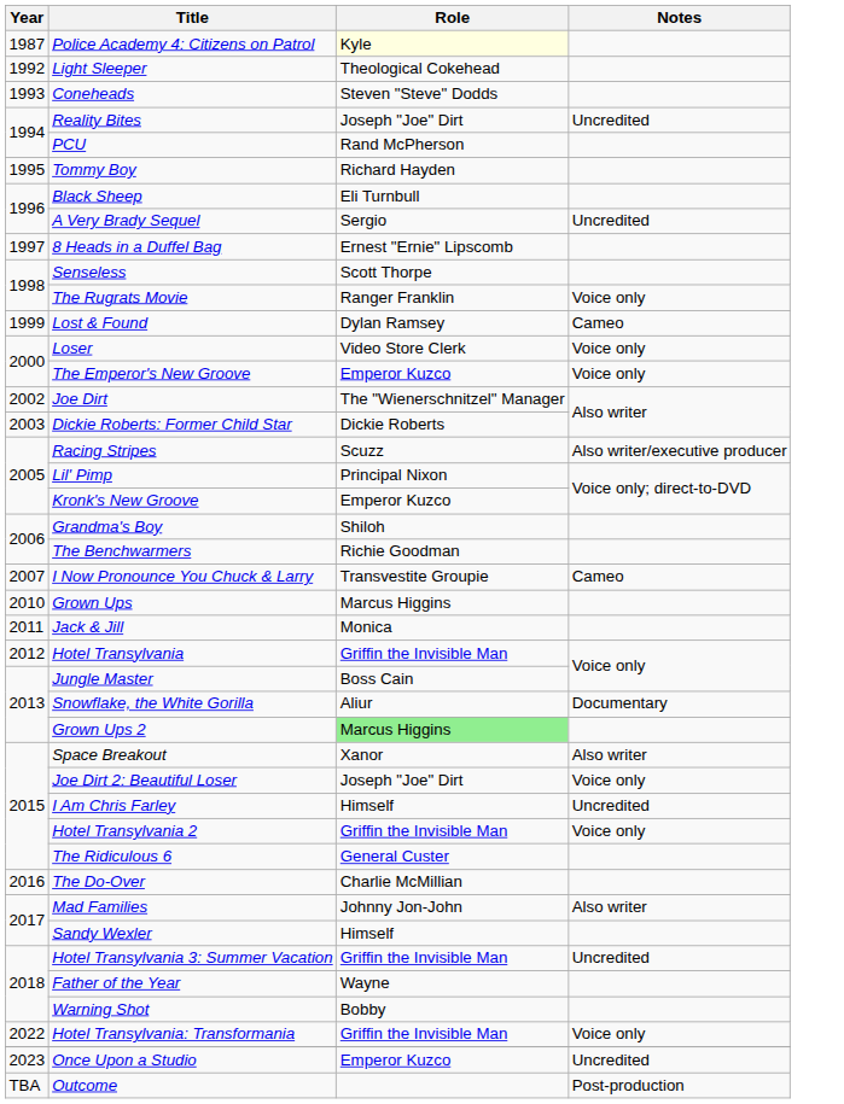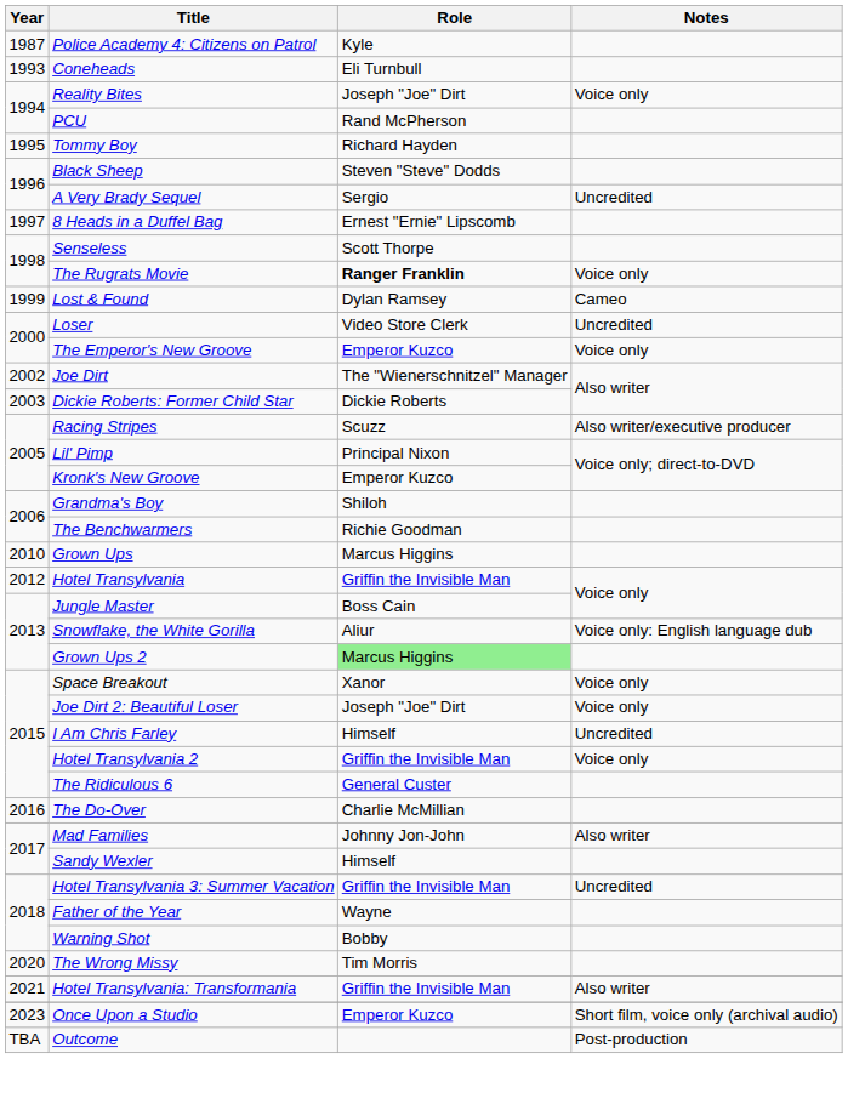Police Academy 4: Citizens on Patrol | Role: lightyellow background -> no background
- row: 1992 | Light Sleeper | Theological Cokehead
Coneheads | Role: Steven "Steve" Dodds -> Eli Turnbull
Reality Bites | Notes: Uncredited -> Voice only
Black Sheep | Role: Eli Turnbull -> Steven "Steve" Dodds
The Rugrats Movie | Role: normal -> bold
Loser | Notes: Voice only -> Uncredited
- row: 2007 | I Now Pronounce You Chuck & Larry | Transvestite Groupie | Cameo
- row: 2011 | Jack & Jill | Monica
Snowflake, the White Gorilla | Notes: Documentary -> Voice only: English language dub
Space Breakout | Notes: Also writer -> Voice only
+ row: 2020 | The Wrong Missy | Tim Morris
Hotel Transylvania: Transformania | Year: 2022 -> 2021
Hotel Transylvania: Transformania | Notes: Voice only -> Also writer
Once Upon a Studio | Notes: Uncredited -> Short film, voice only (archival audio)
